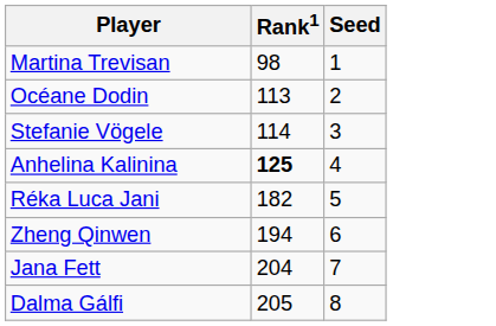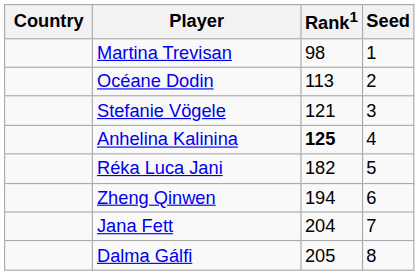+ column: Country
Stefanie Vögele | Rank1: 114 -> 121
